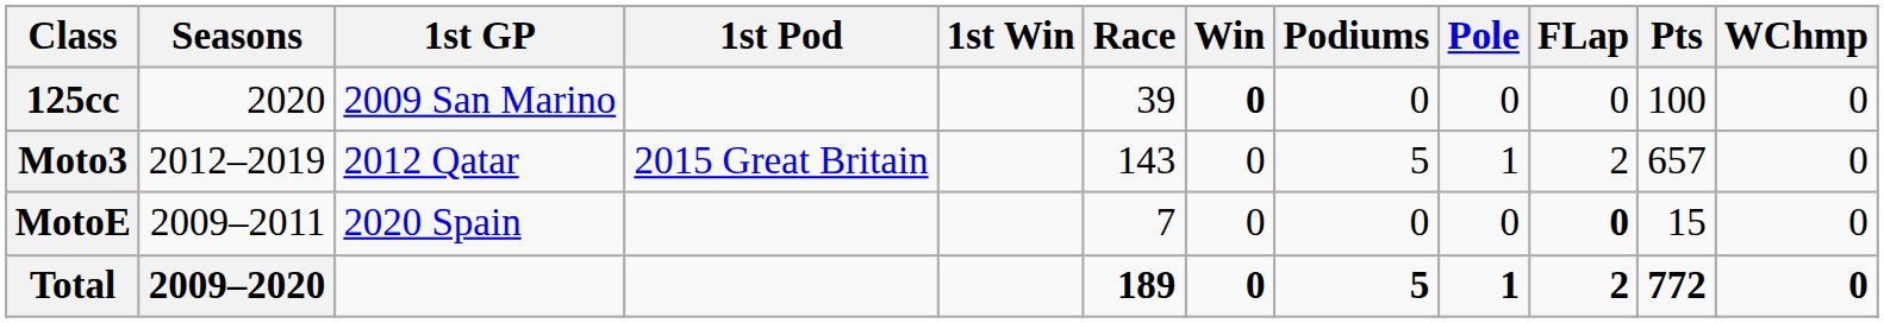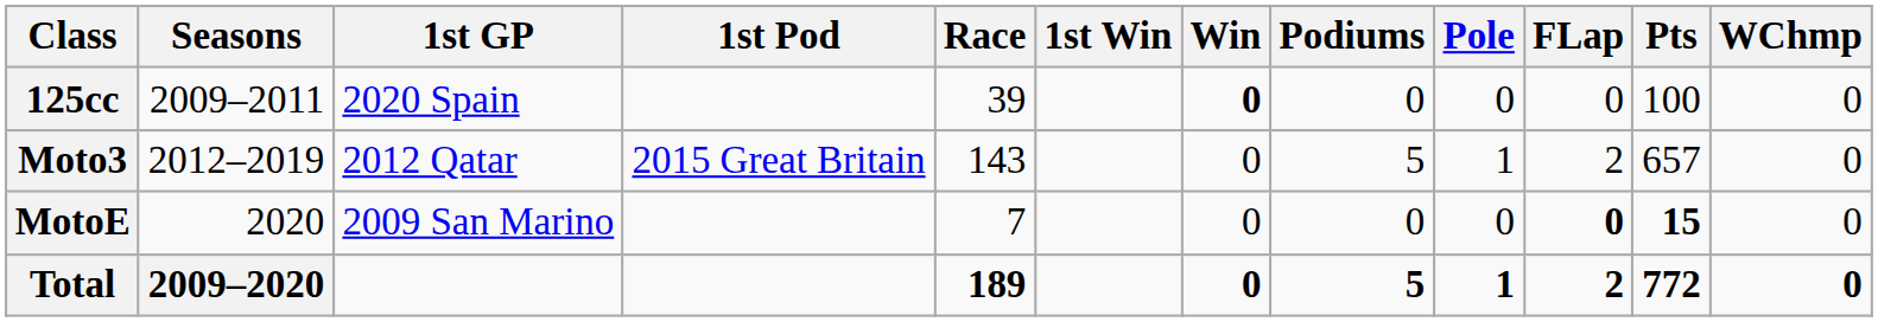columns swapped: 1st Win <-> Race
125cc | Seasons: 2020 -> 2009–2011
125cc | 1st GP: 2009 San Marino -> 2020 Spain
MotoE | Seasons: 2009–2011 -> 2020
MotoE | 1st GP: 2020 Spain -> 2009 San Marino
MotoE | Pts: normal -> bold
